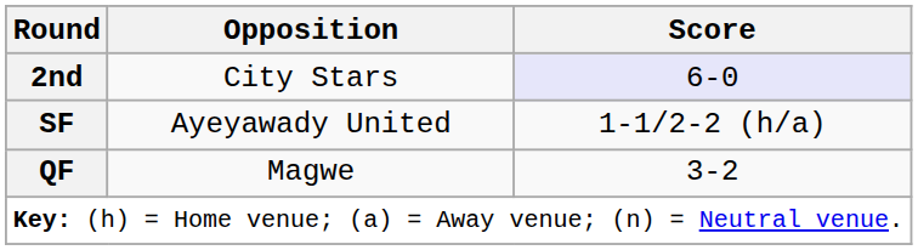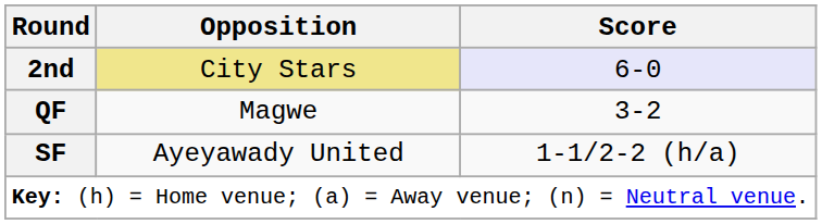2nd | Opposition: no background -> khaki background
rows swapped: QF <-> SF
